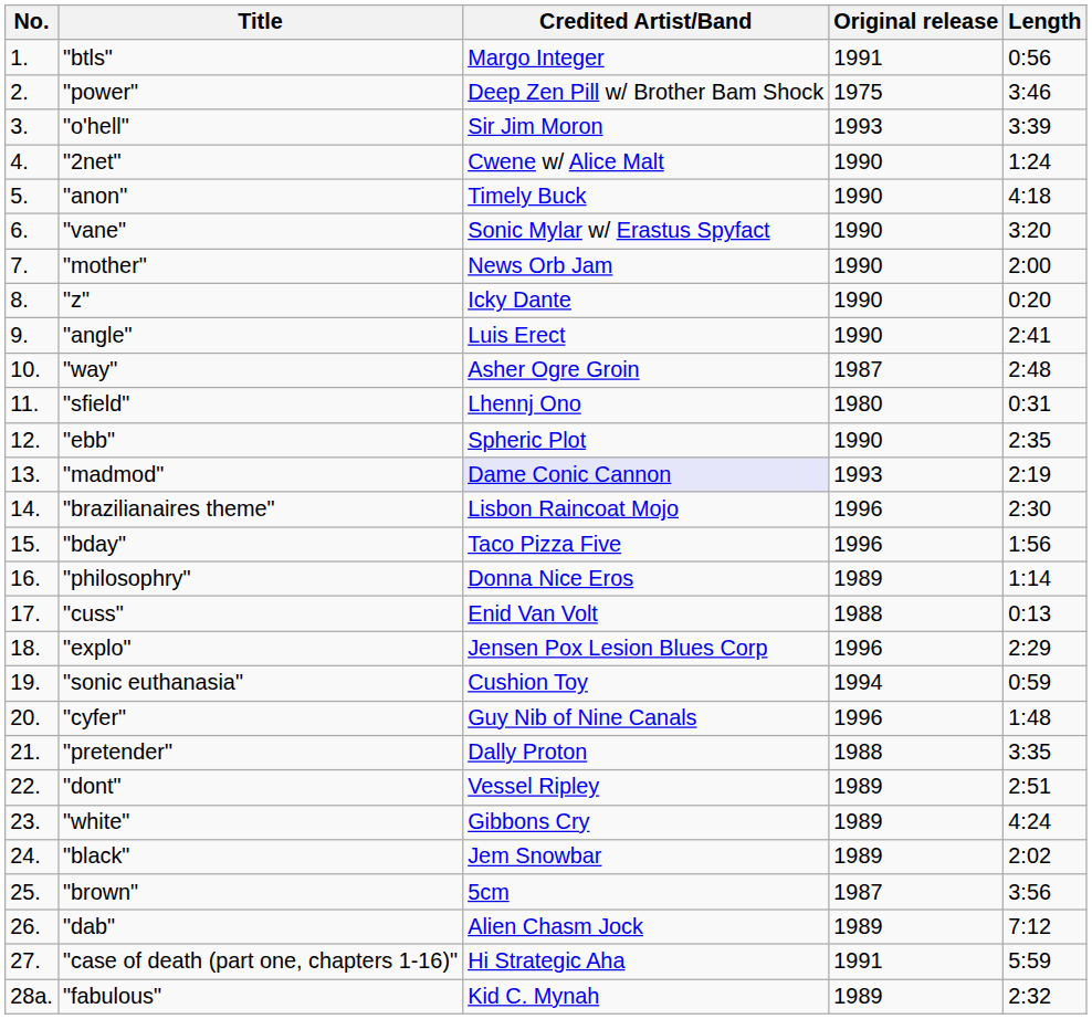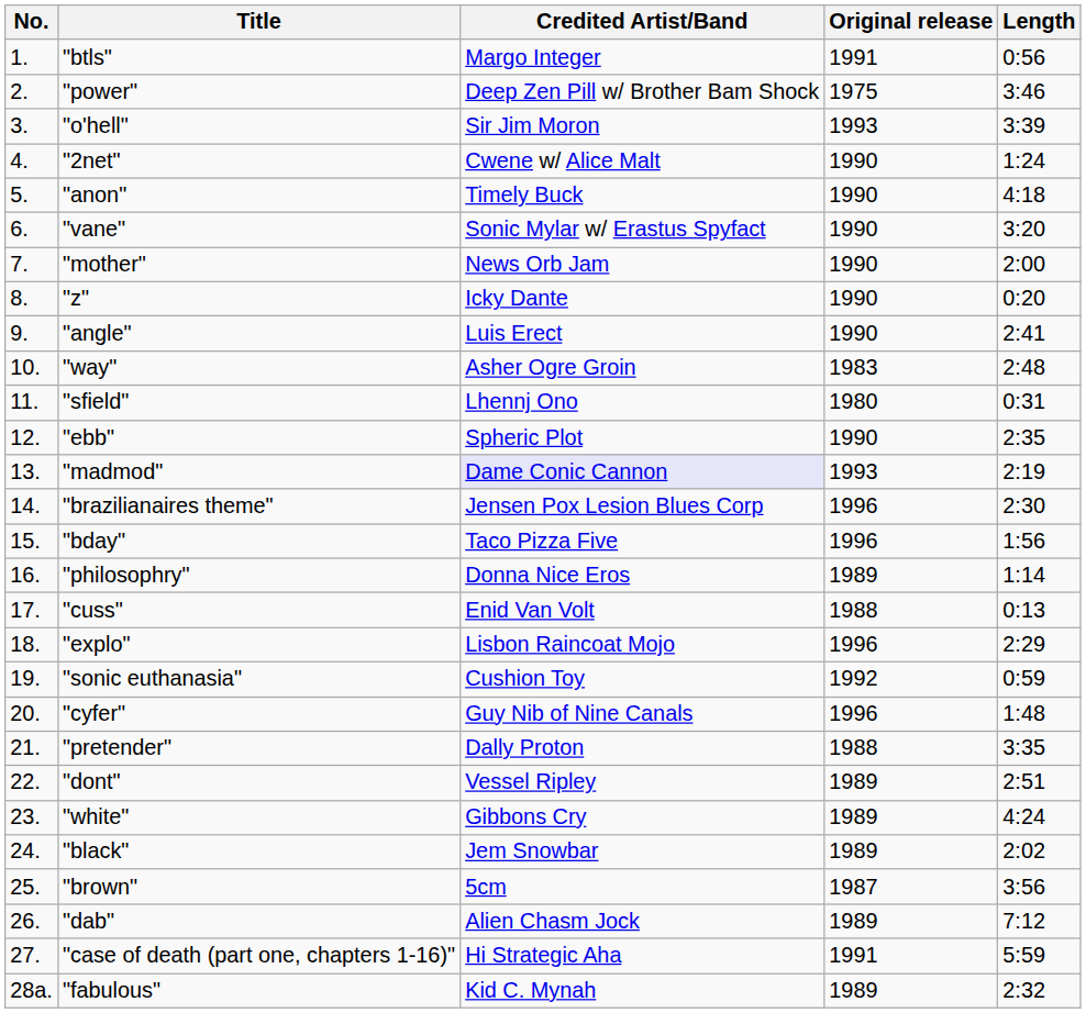"way" | Original release: 1987 -> 1983
"brazilianaires theme" | Credited Artist/Band: Lisbon Raincoat Mojo -> Jensen Pox Lesion Blues Corp
"explo" | Credited Artist/Band: Jensen Pox Lesion Blues Corp -> Lisbon Raincoat Mojo
"sonic euthanasia" | Original release: 1994 -> 1992
